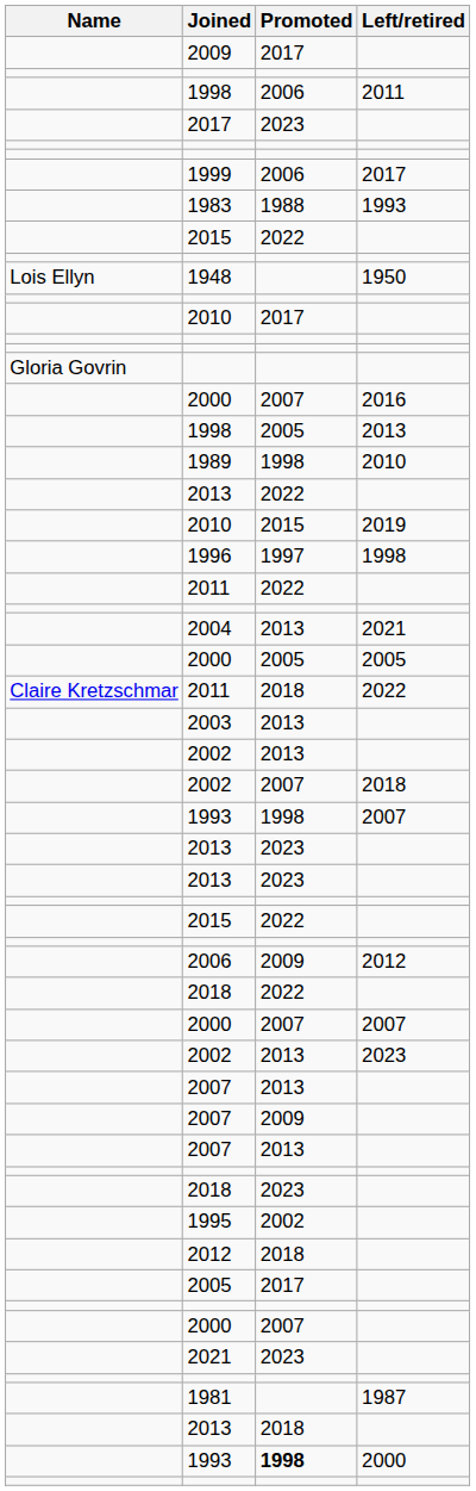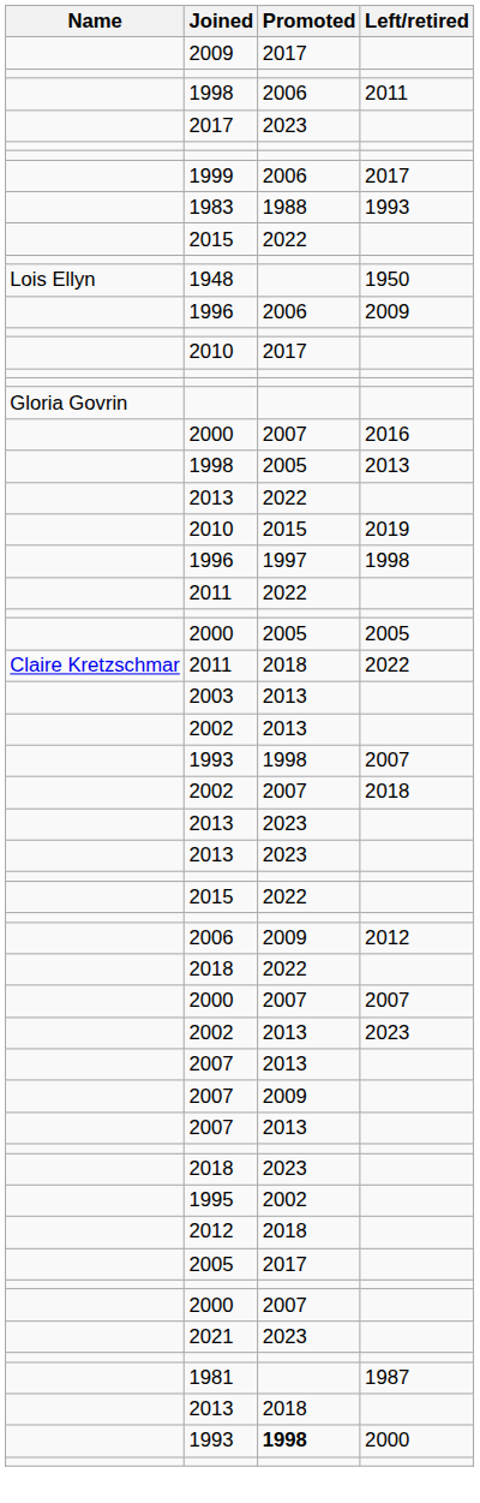+ row: 1996 | 2006 | 2009
- row: 1989 | 1998 | 2010
- row: 2004 | 2013 | 2021
rows swapped: 1993 / 2007 <-> 2002 / 2018
